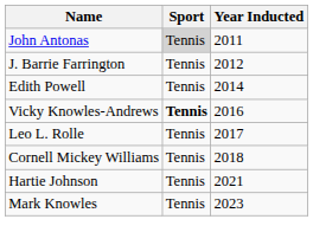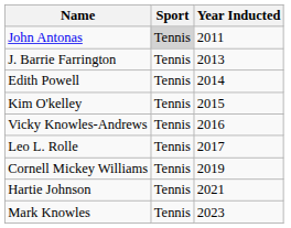J. Barrie Farrington | Year Inducted: 2012 -> 2013
+ row: Kim O'kelley | Tennis | 2015
Vicky Knowles-Andrews | Sport: bold -> normal
Cornell Mickey Williams | Year Inducted: 2018 -> 2019
